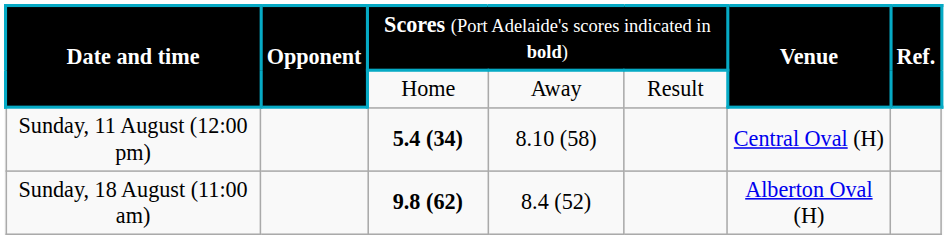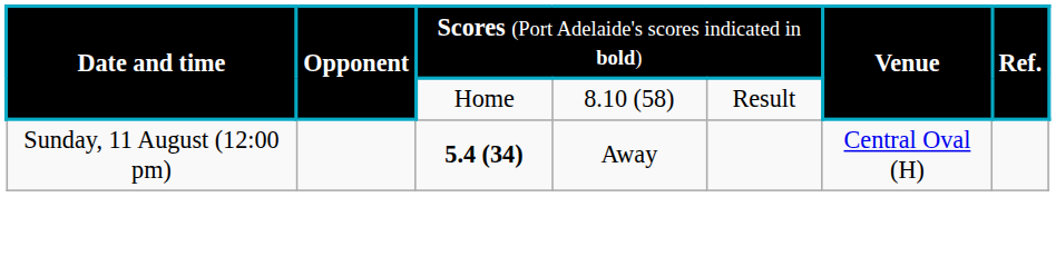Date and time / Home | column 4: Away -> 8.10 (58)
Sunday, 11 August (12:00 pm) | column 4: 8.10 (58) -> Away
- row: Sunday, 18 August (11:00 am) | 9.8 (62) | 8.4 (52) | Alberton Oval (H)
